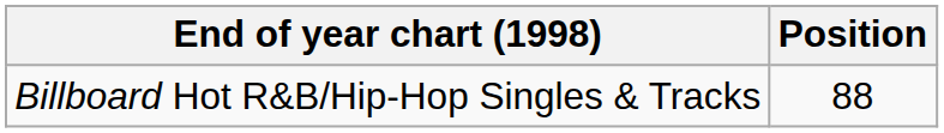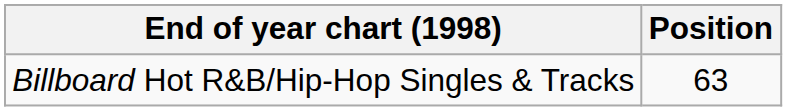Billboard Hot R&B/Hip-Hop Singles & Tracks | Position: 88 -> 63
